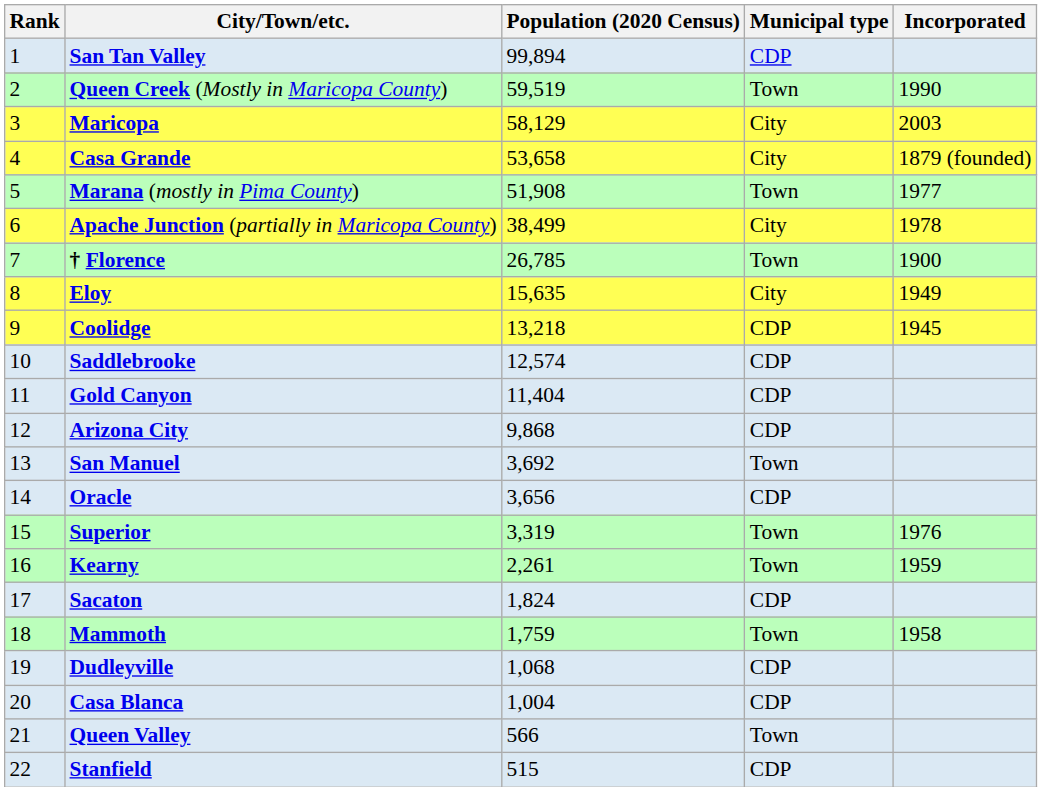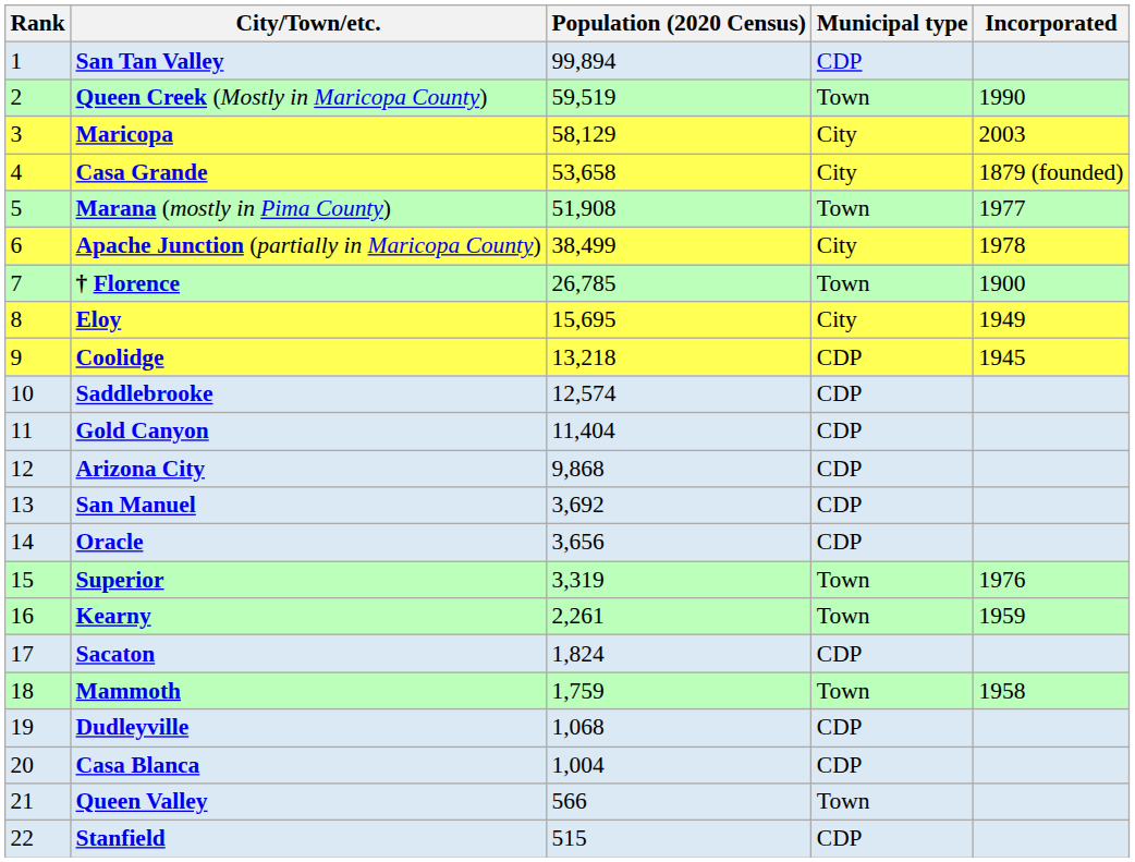Eloy | Population (2020 Census): 15,635 -> 15,695
San Manuel | Municipal type: Town -> CDP
